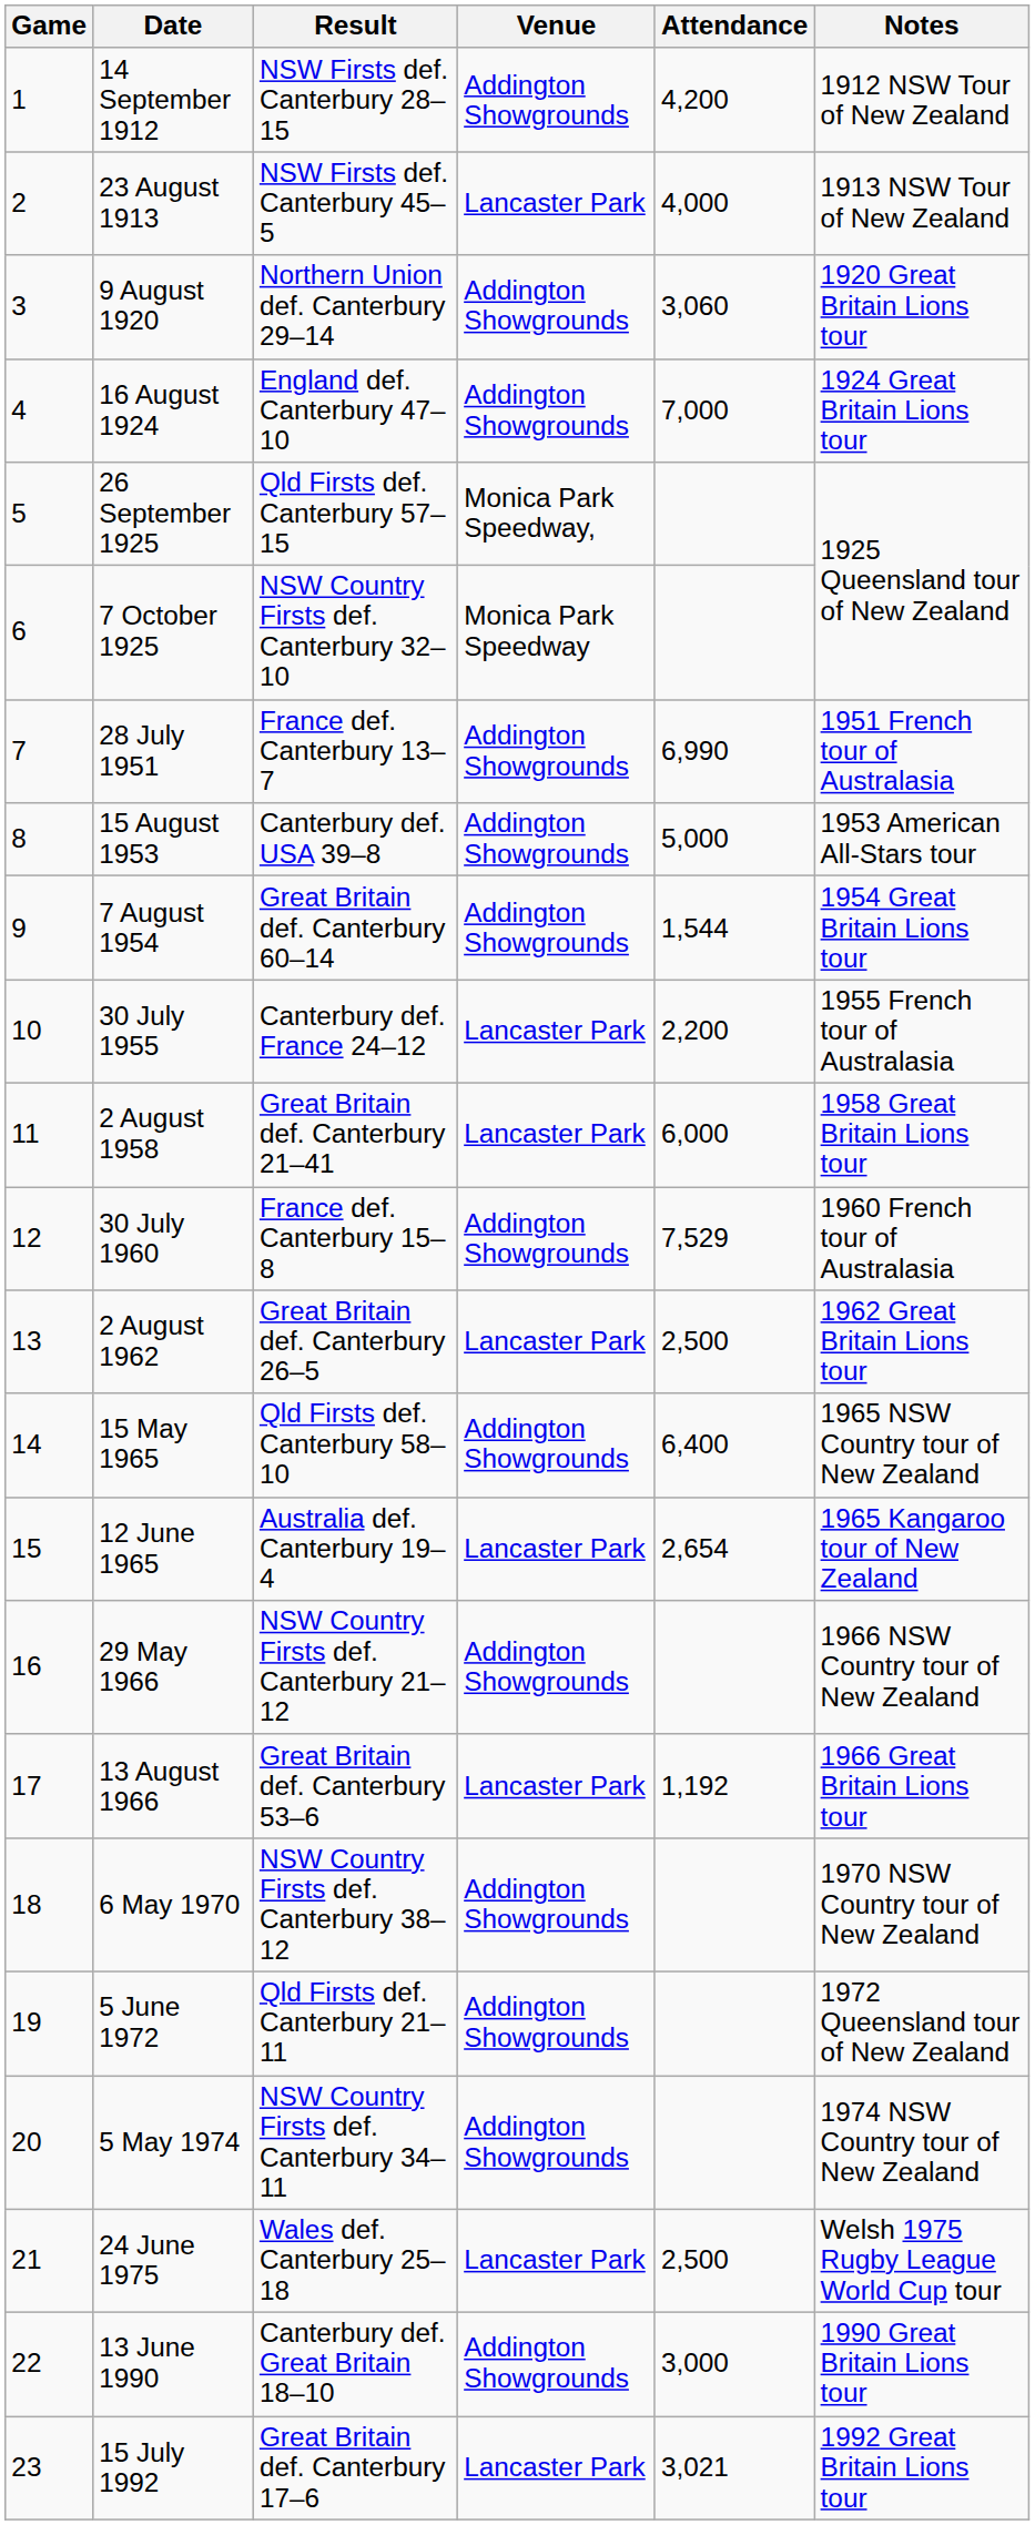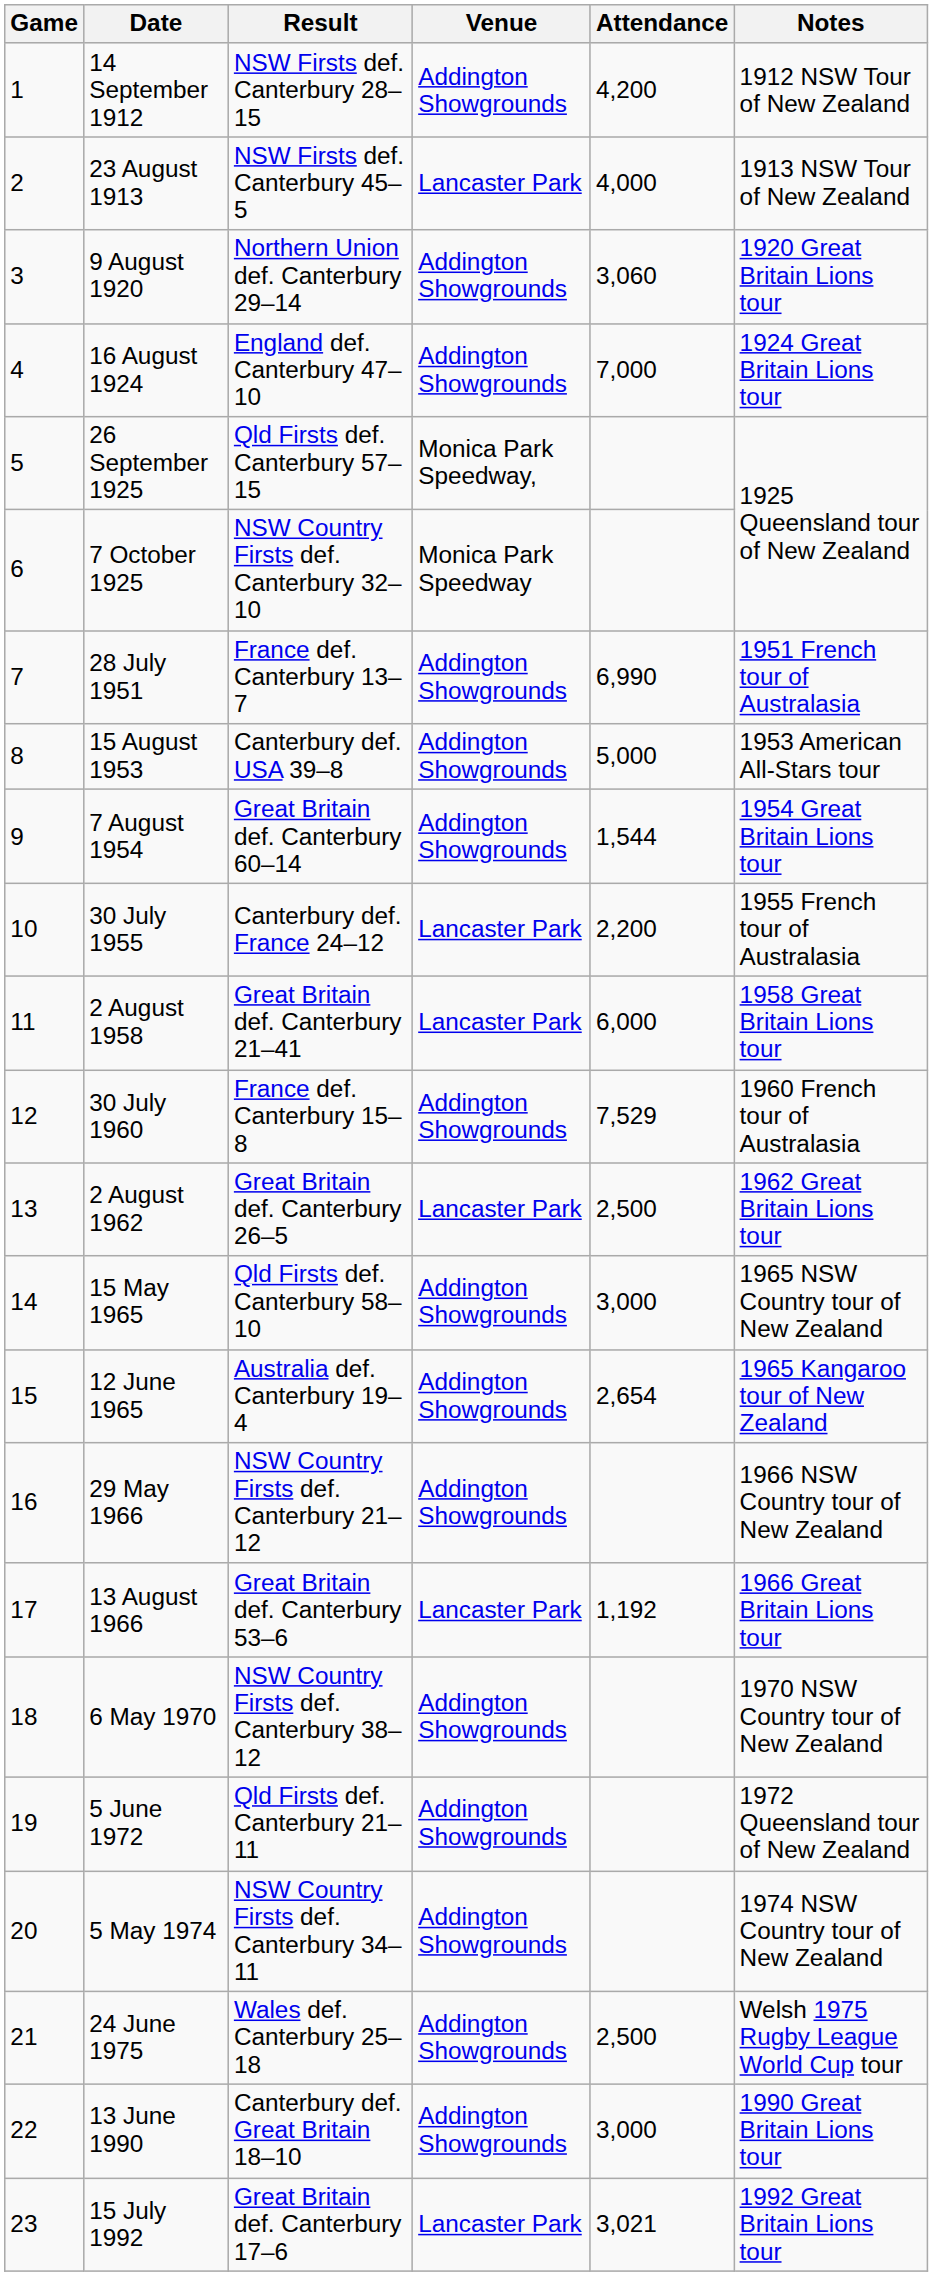15 May 1965 | Attendance: 6,400 -> 3,000
12 June 1965 | Venue: Lancaster Park -> Addington Showgrounds
24 June 1975 | Venue: Lancaster Park -> Addington Showgrounds
